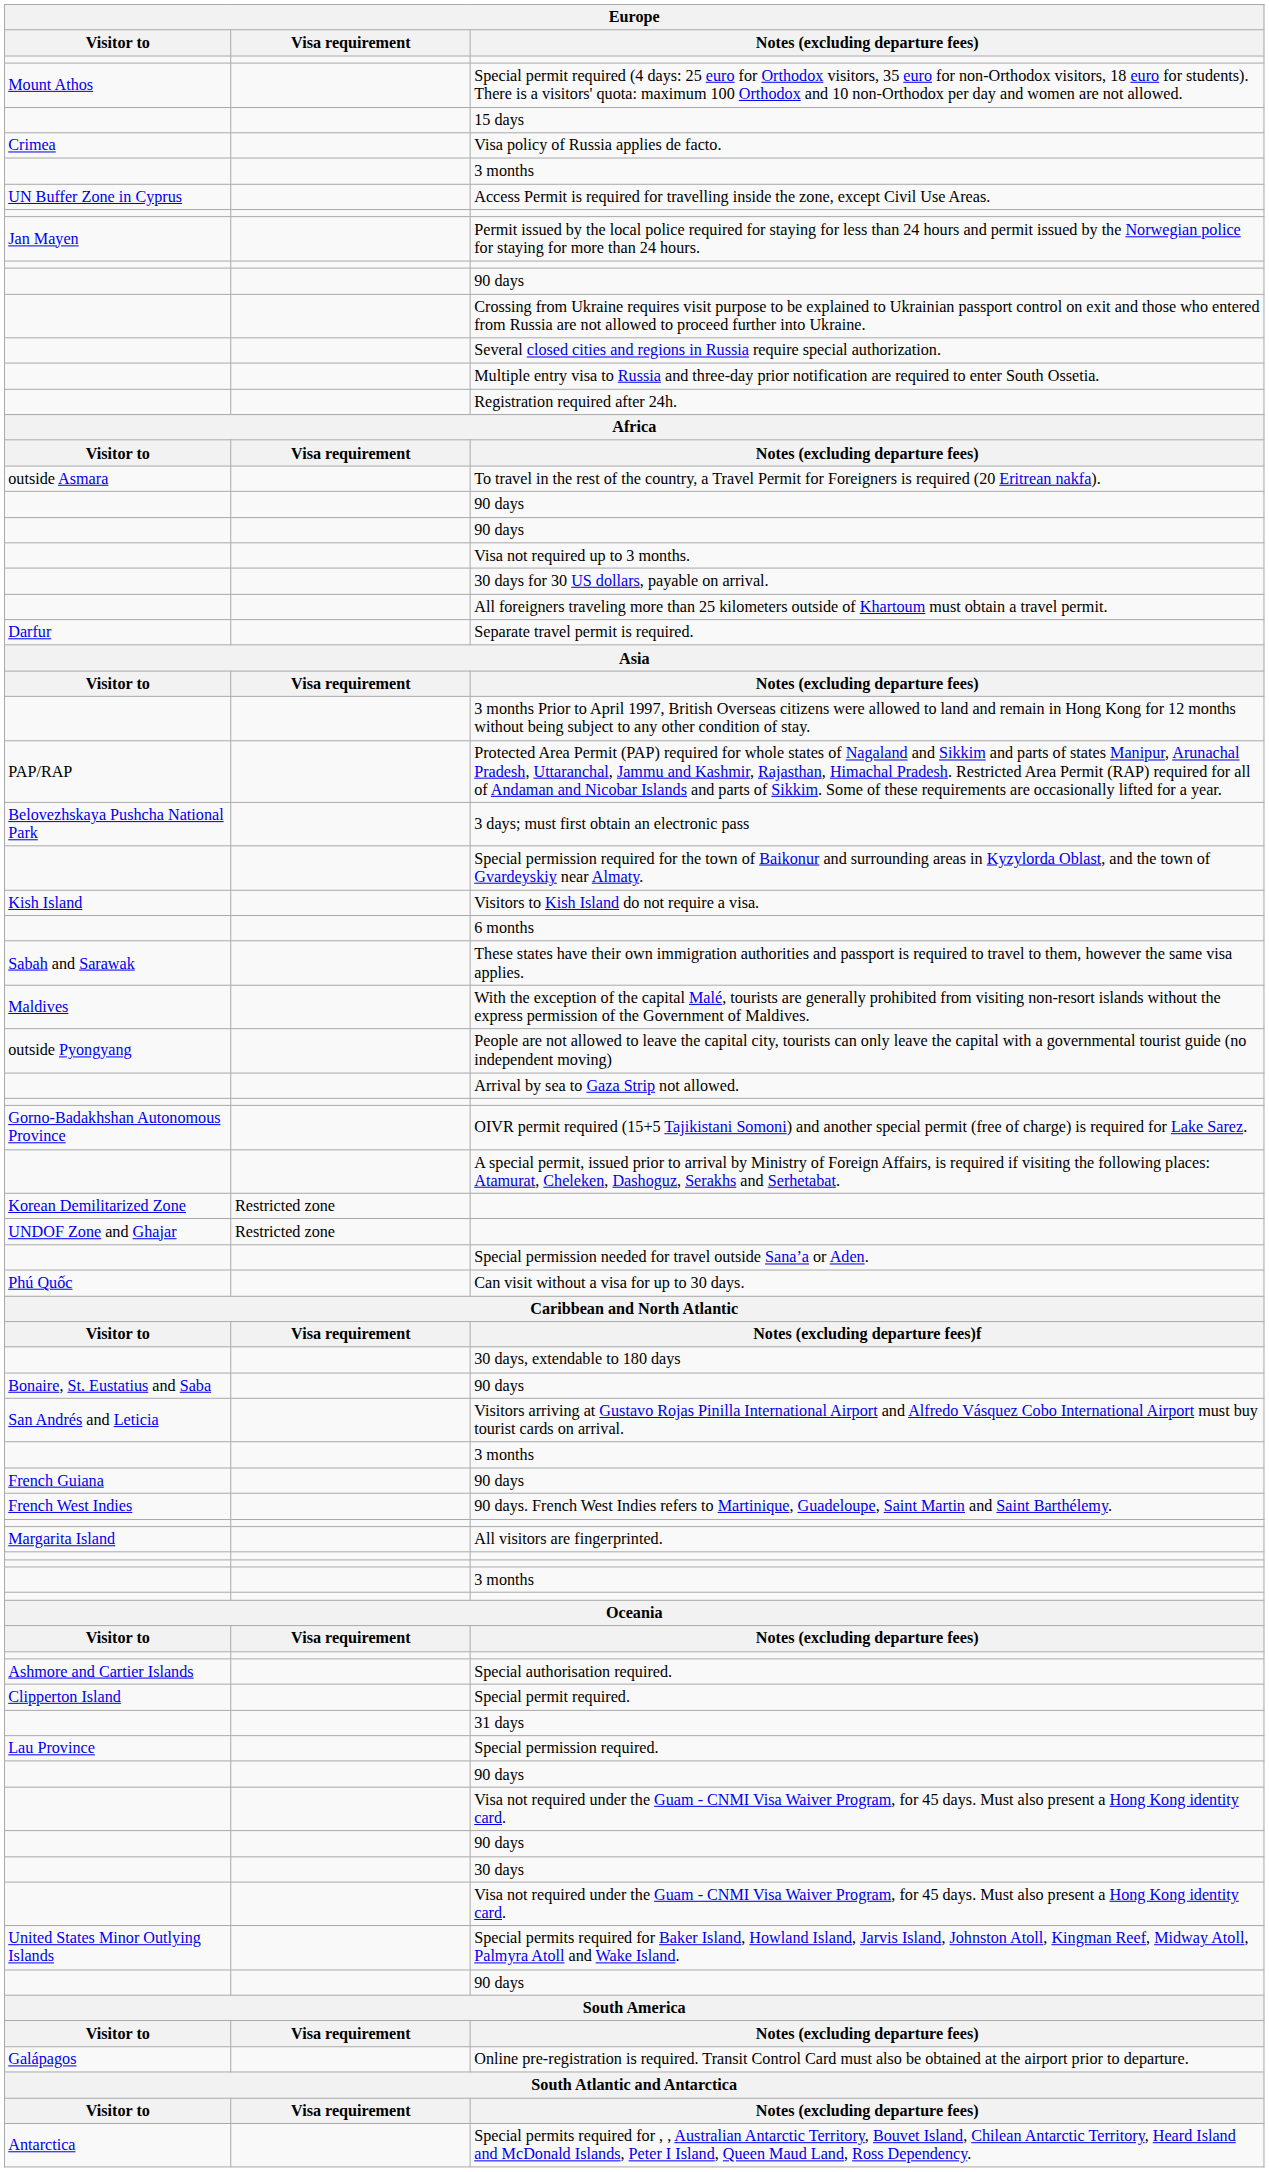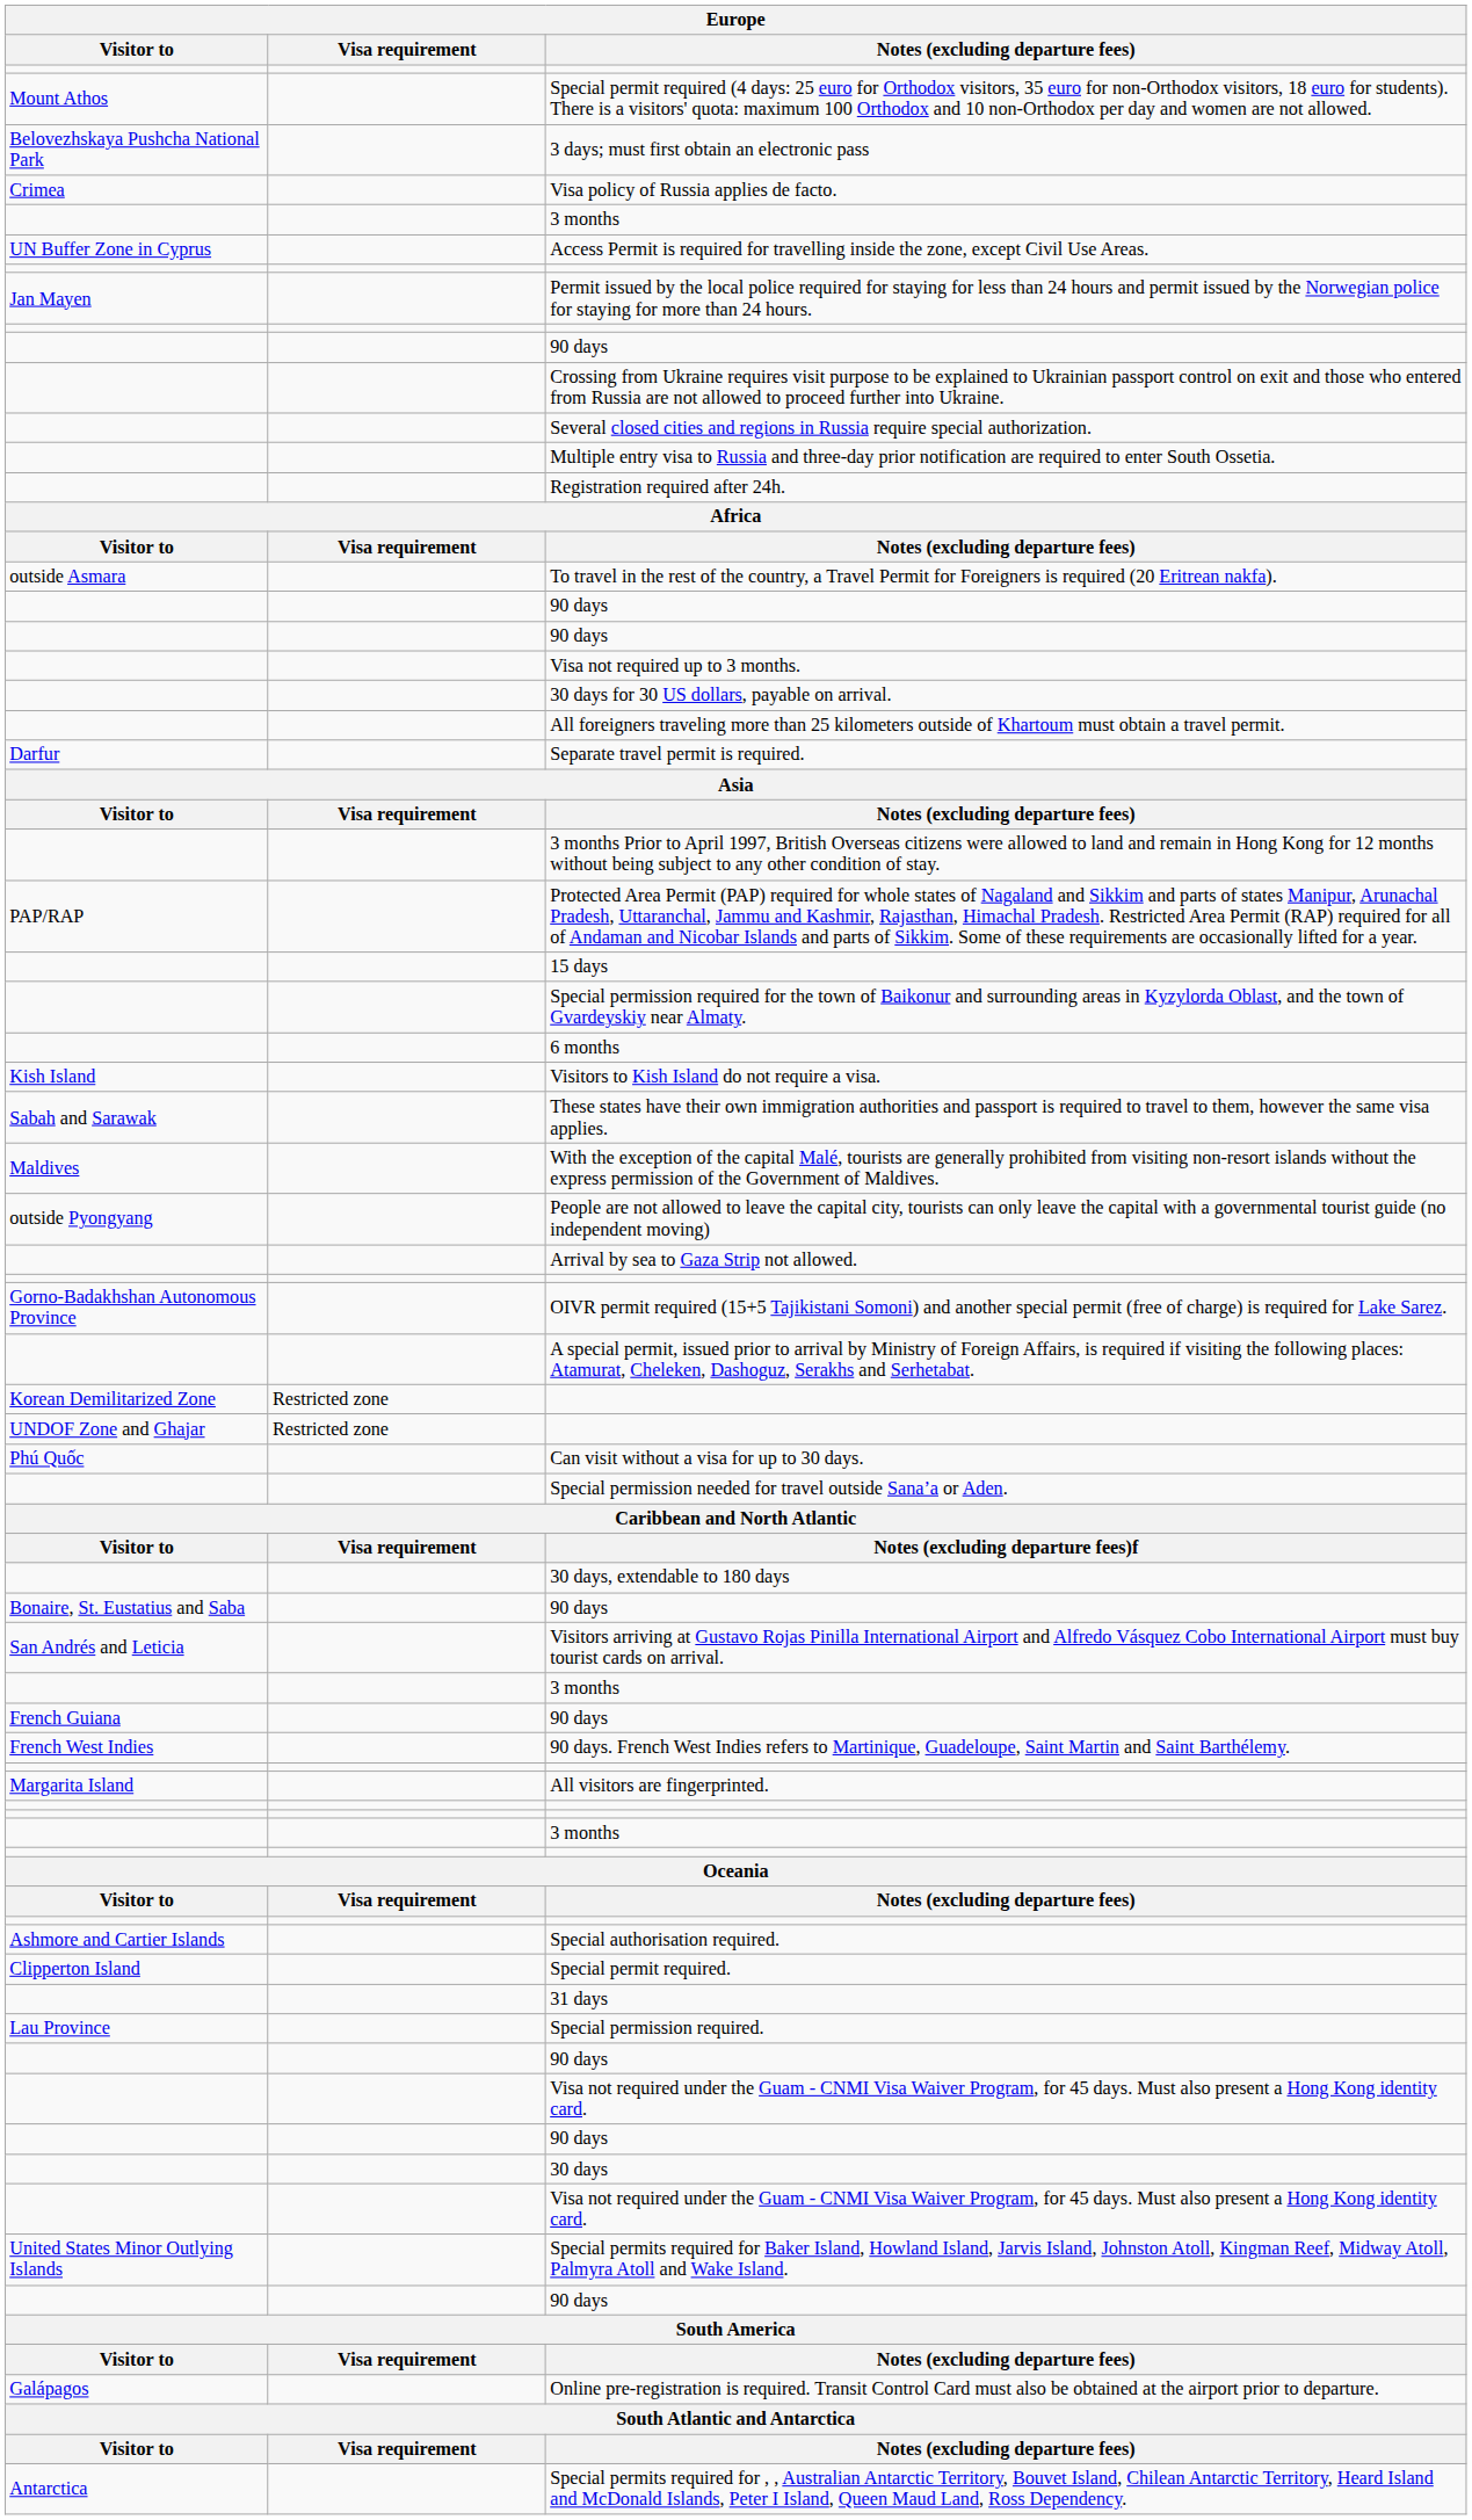rows swapped: 3 days; must first obtain an electronic pass <-> 15 days
rows swapped: Visitors to Kish Island do not require a visa. <-> 6 months
rows swapped: Can visit without a visa for up to 30 days. <-> Special permission needed for travel outside Sana’a or Aden.
